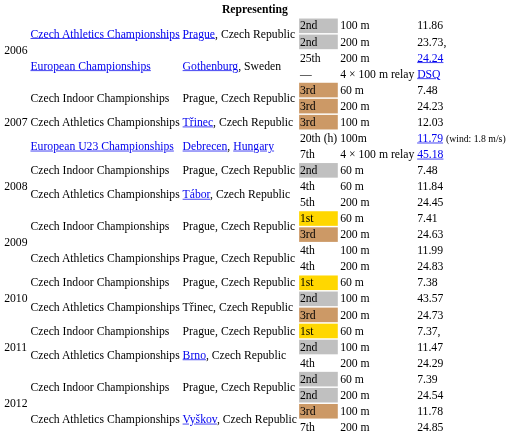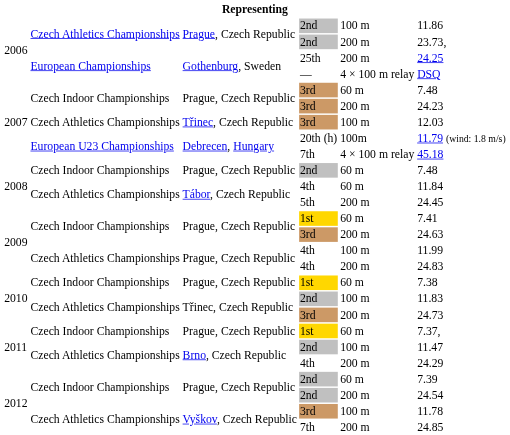25th | column 6: 24.24 -> 24.25
2010 / 2nd | column 6: 43.57 -> 11.83
